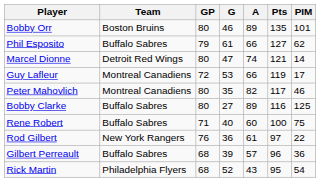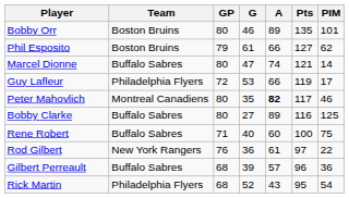Phil Esposito | Team: Buffalo Sabres -> Boston Bruins
Marcel Dionne | Team: Detroit Red Wings -> Buffalo Sabres
Guy Lafleur | Team: Montreal Canadiens -> Philadelphia Flyers
Peter Mahovlich | A: normal -> bold
